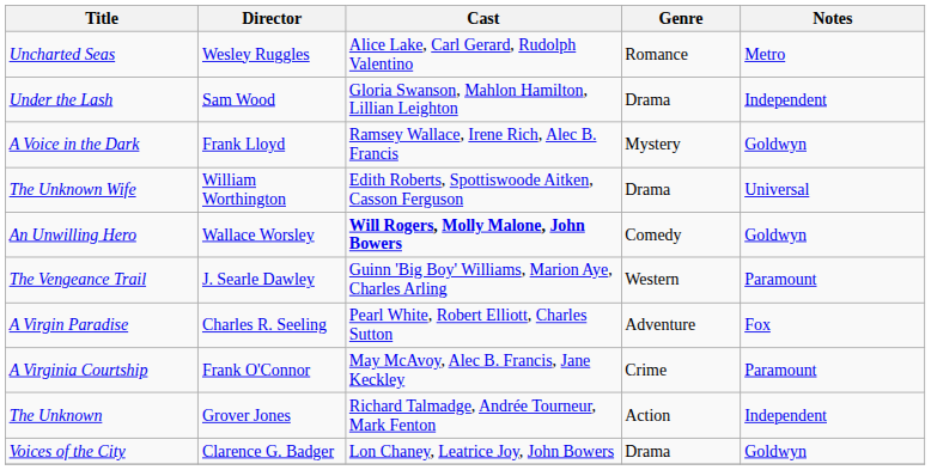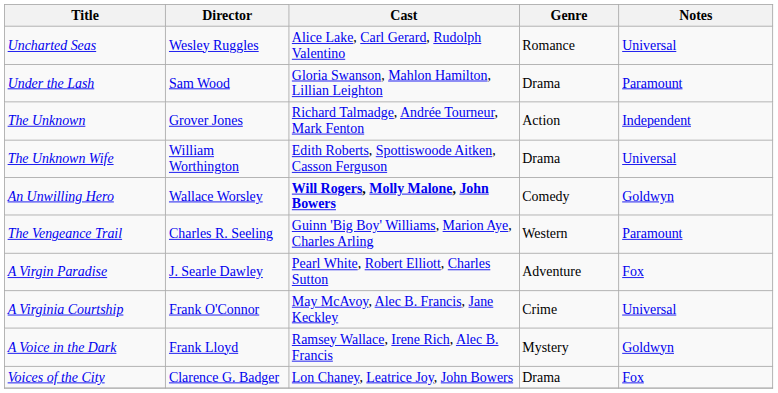Uncharted Seas | Notes: Metro -> Universal
Under the Lash | Notes: Independent -> Paramount
rows swapped: The Unknown <-> A Voice in the Dark
The Vengeance Trail | Director: J. Searle Dawley -> Charles R. Seeling
A Virgin Paradise | Director: Charles R. Seeling -> J. Searle Dawley
A Virginia Courtship | Notes: Paramount -> Universal
Voices of the City | Notes: Goldwyn -> Fox
